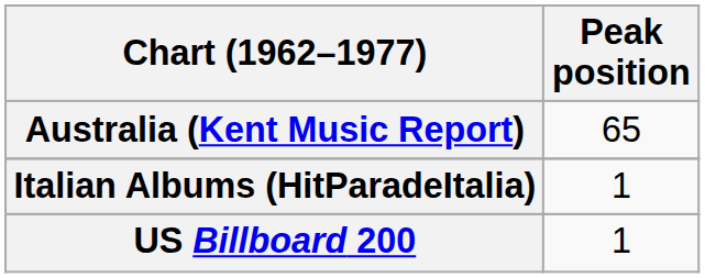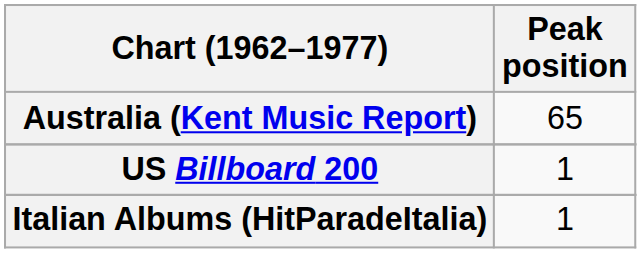rows swapped: Italian Albums (HitParadeItalia) <-> US Billboard 200
